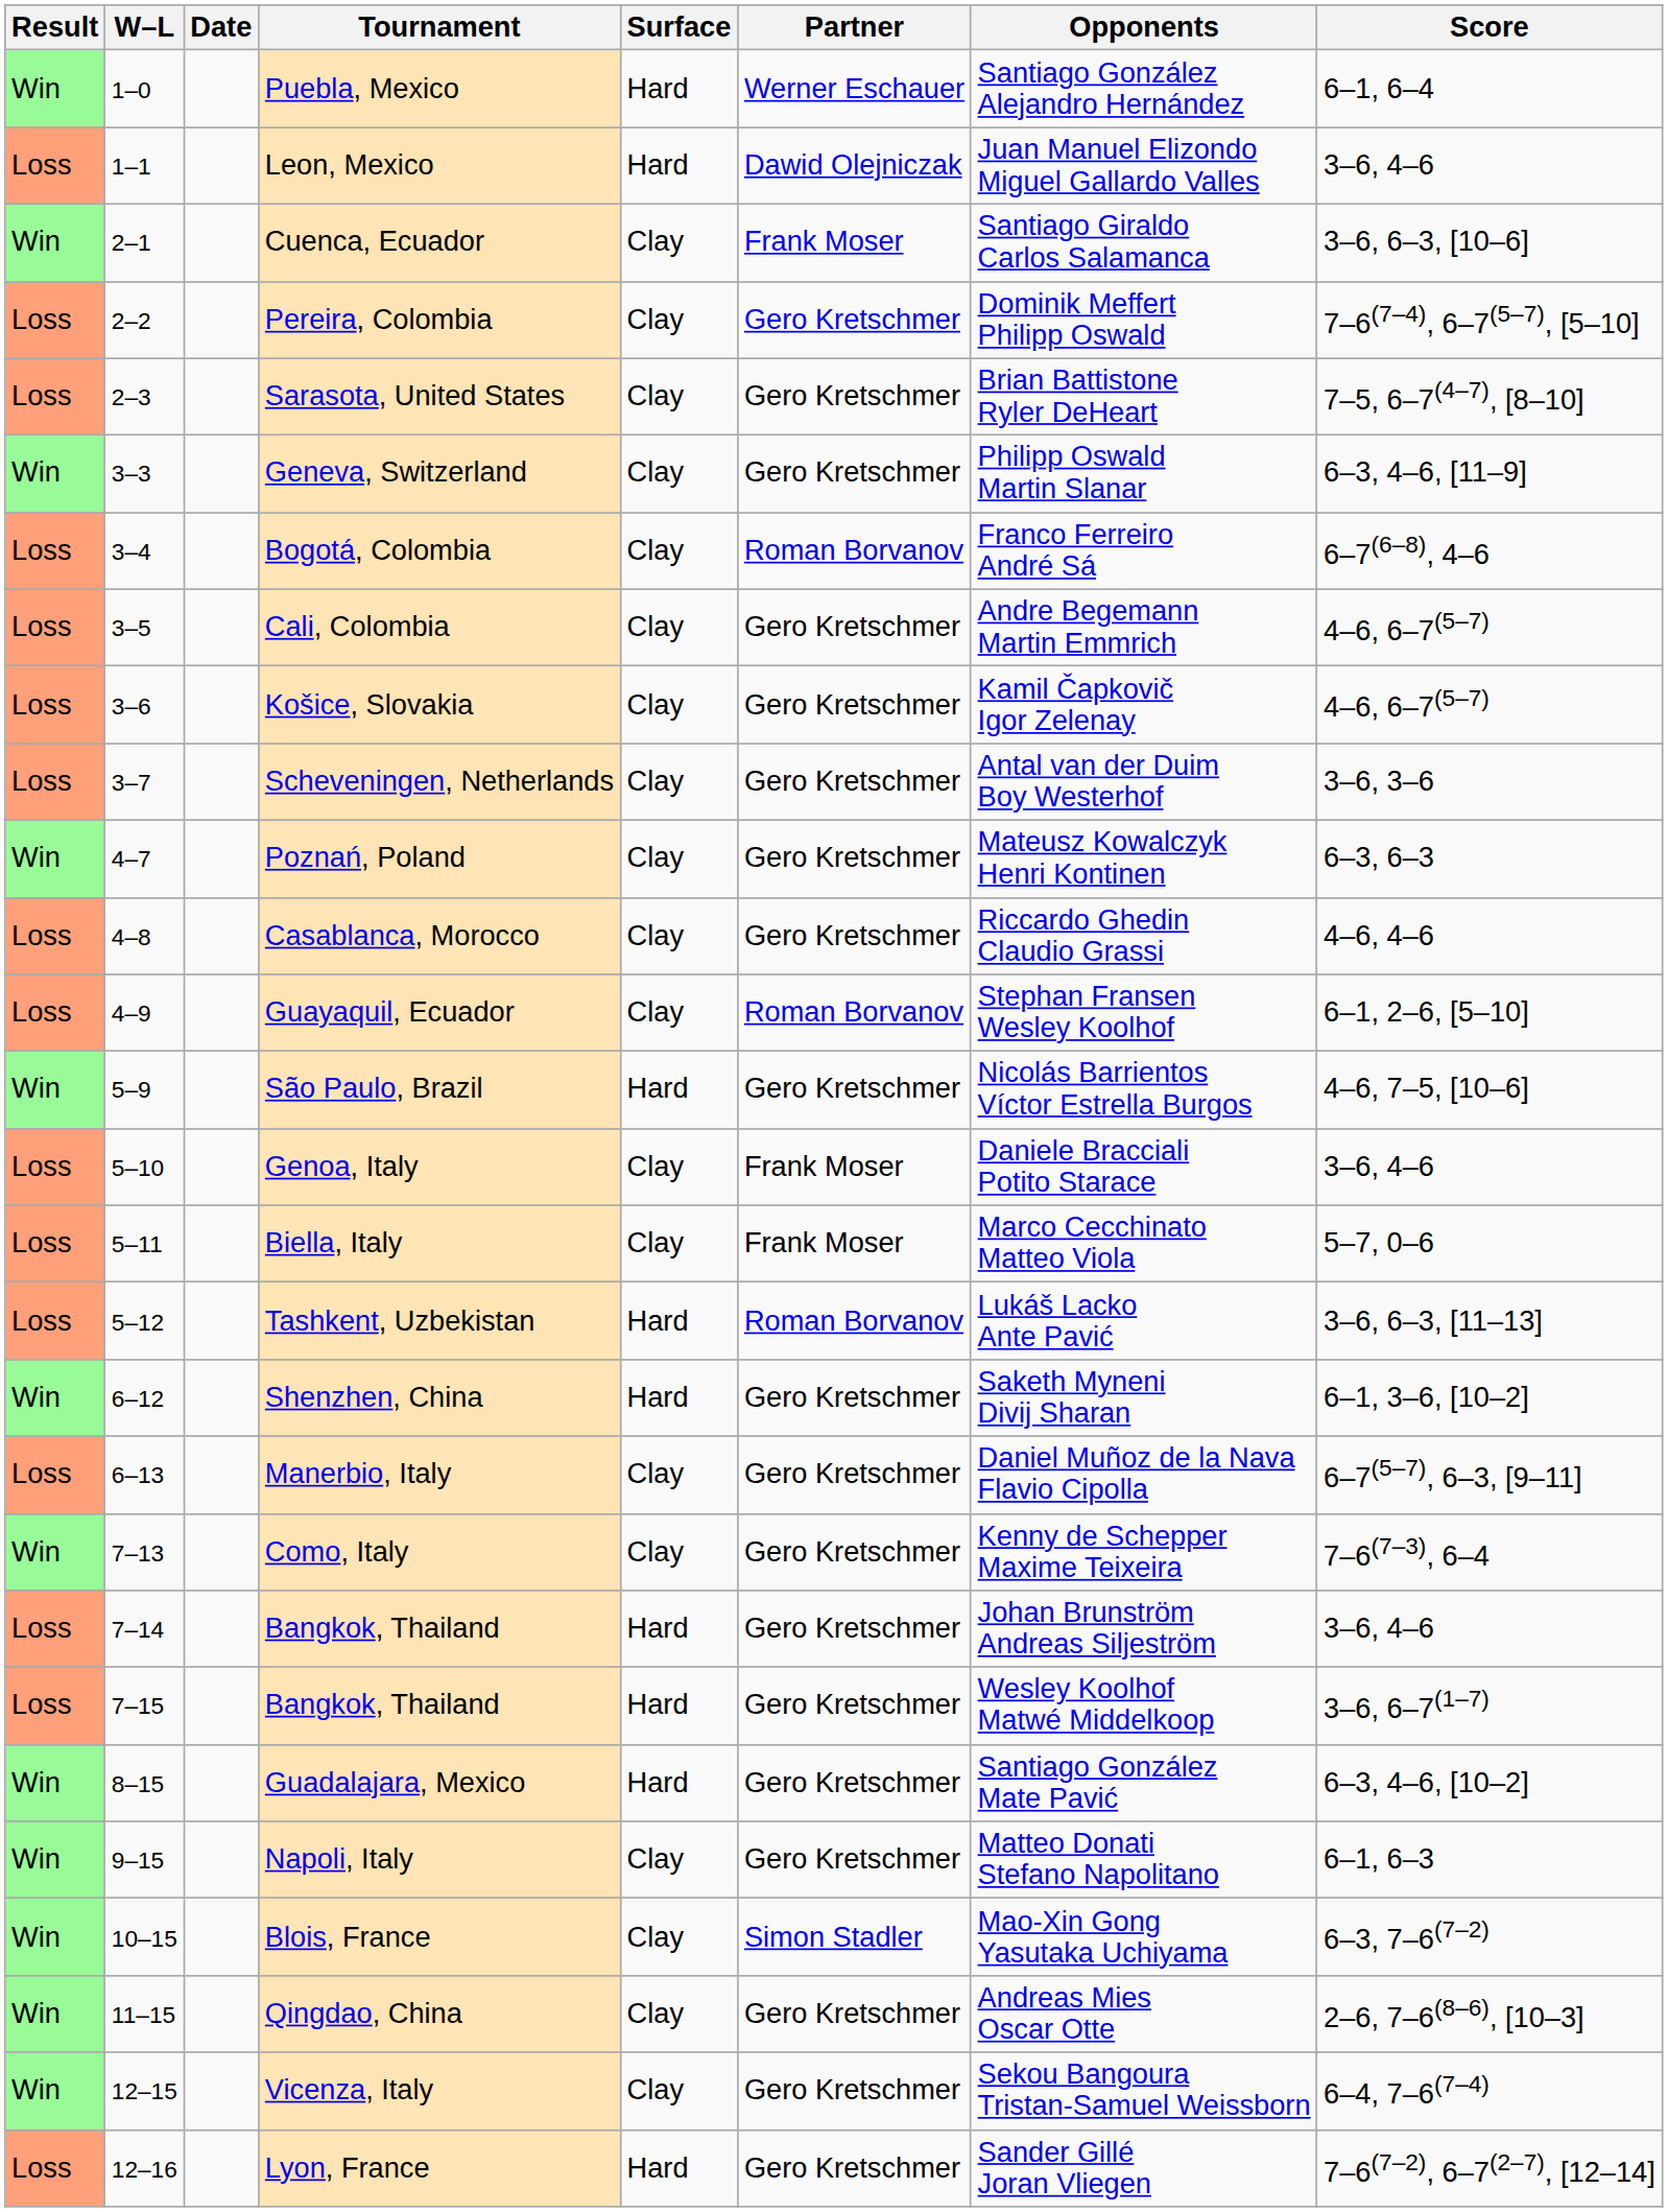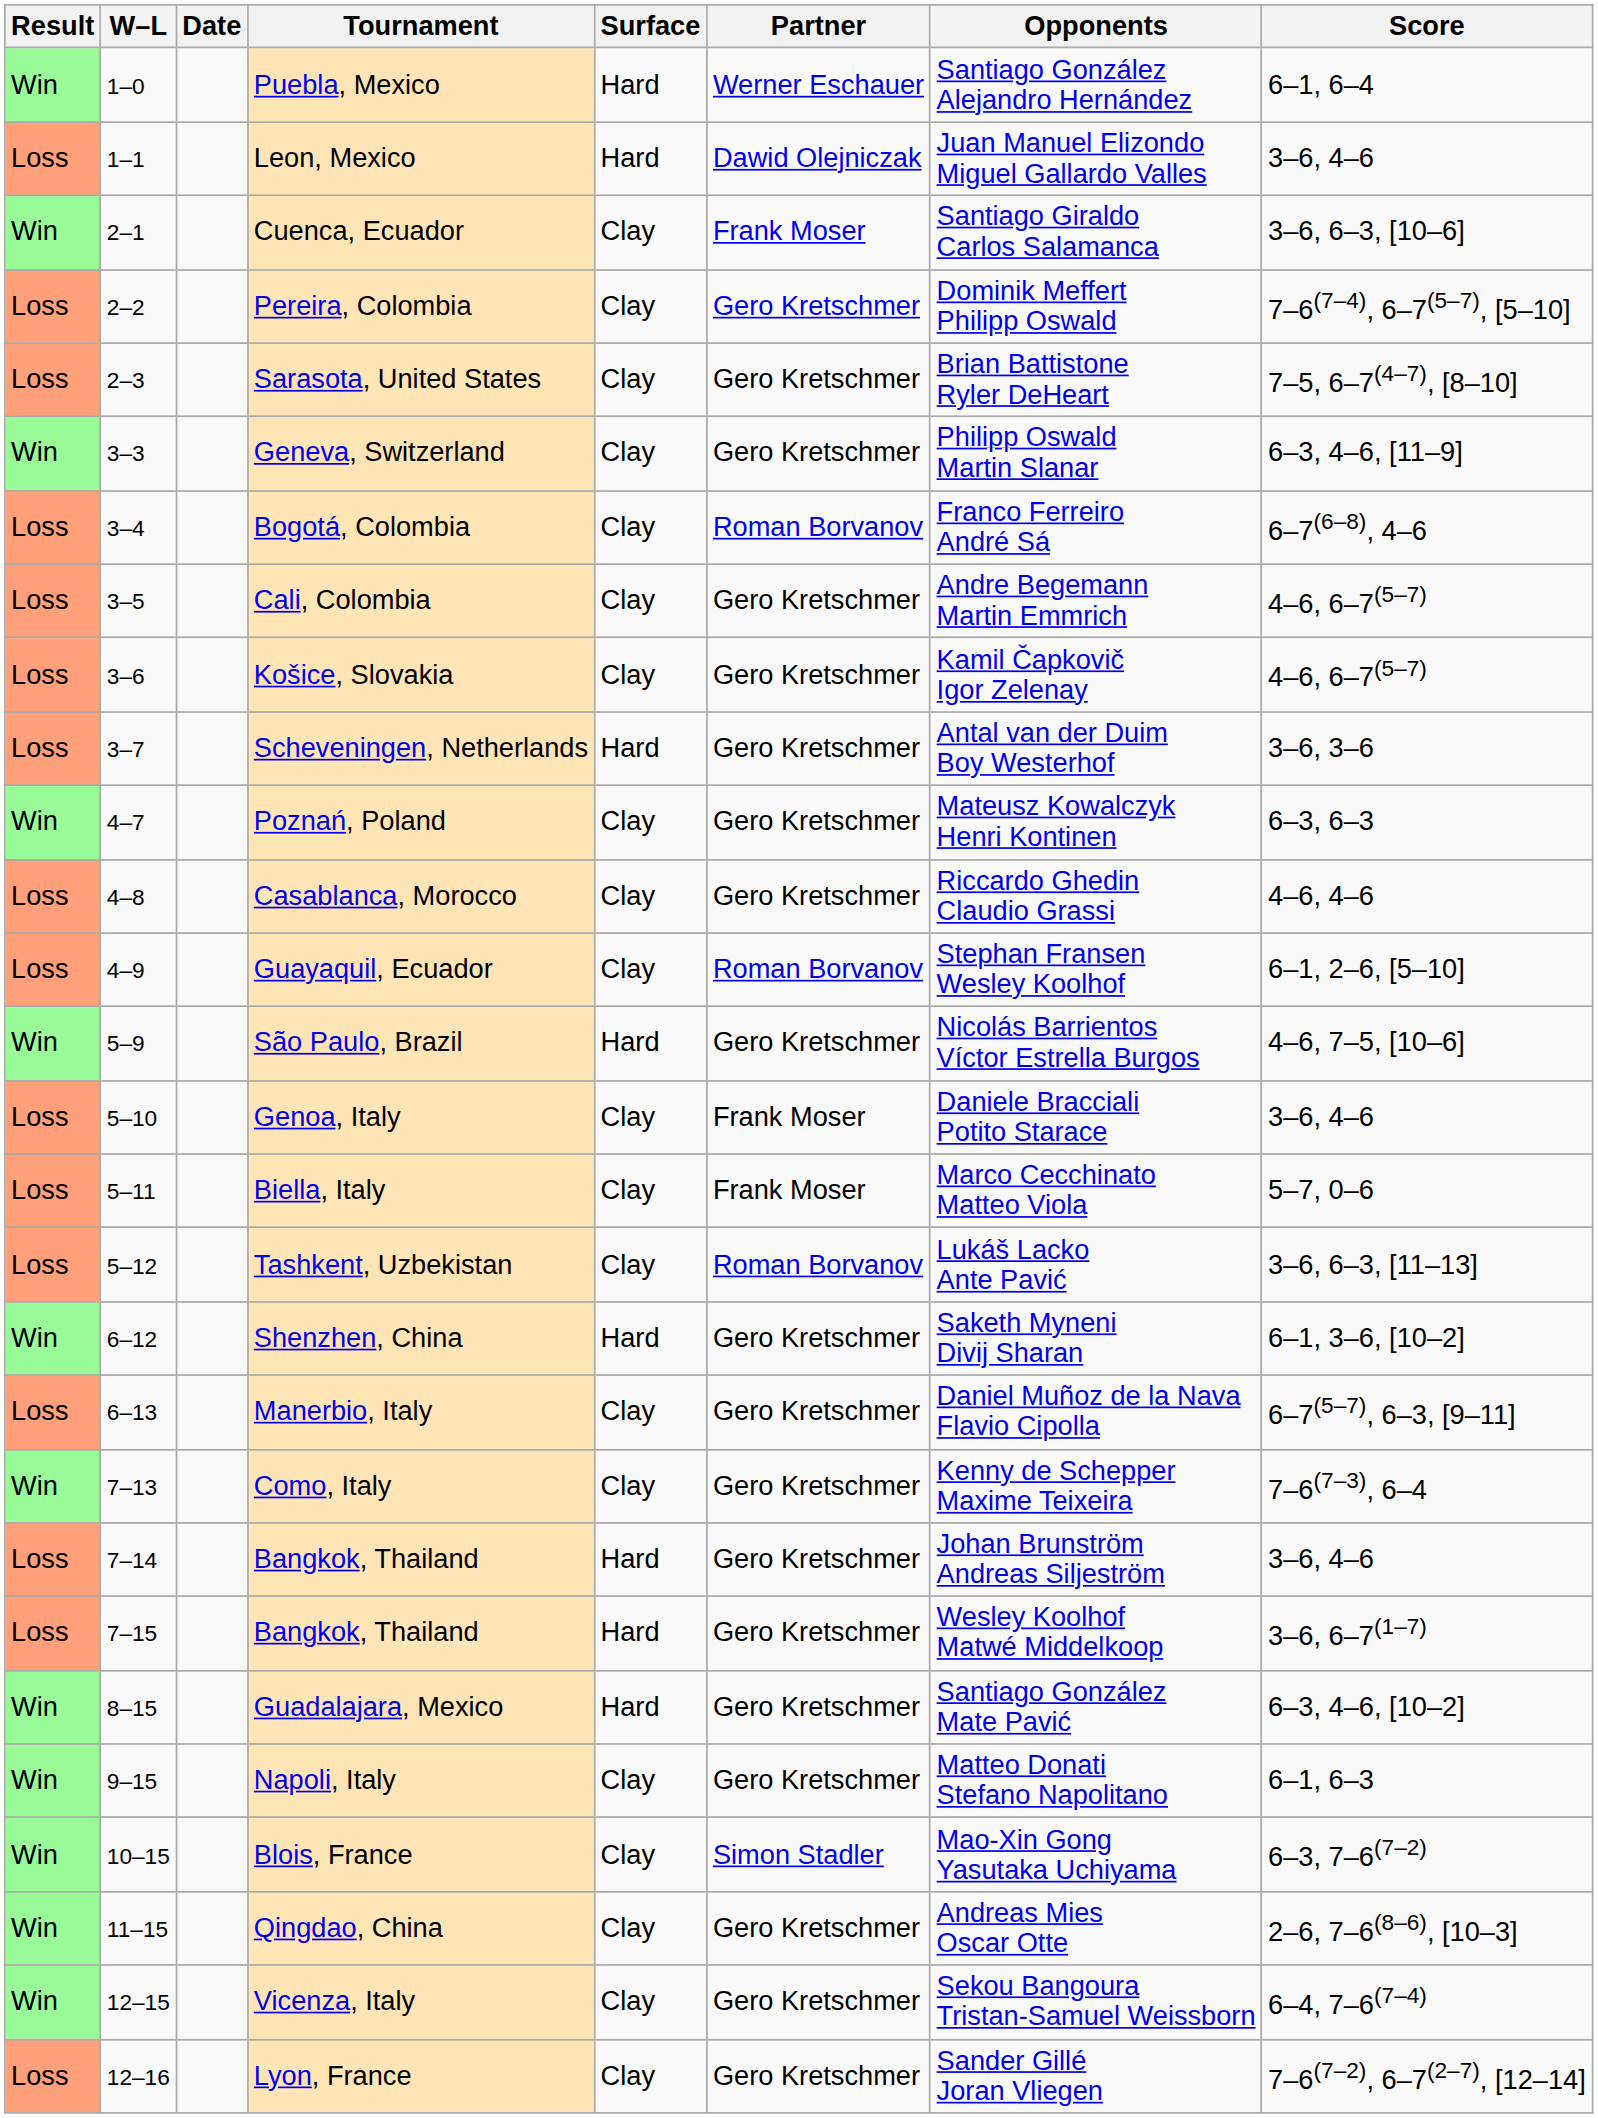Scheveningen, Netherlands | Surface: Clay -> Hard
Tashkent, Uzbekistan | Surface: Hard -> Clay
Lyon, France | Surface: Hard -> Clay
